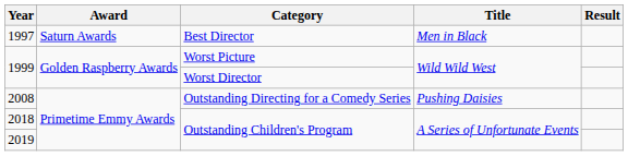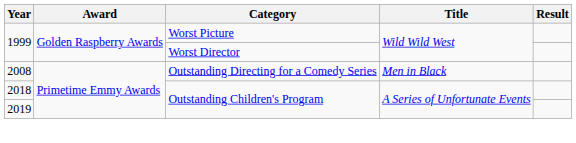- row: 1997 | Saturn Awards | Best Director | Men in Black
2008 | Title: Pushing Daisies -> Men in Black
